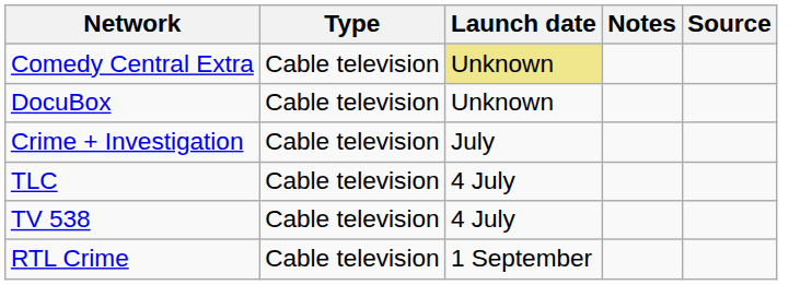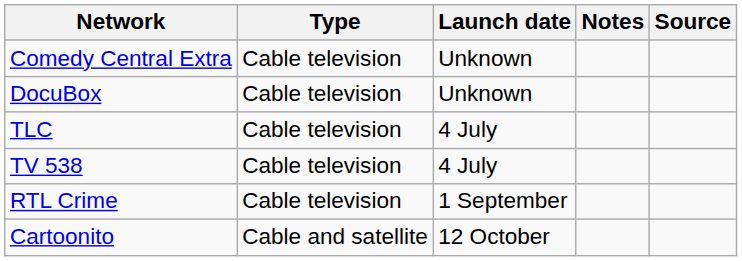Comedy Central Extra | Launch date: khaki background -> no background
- row: Crime + Investigation | Cable television | July
+ row: Cartoonito | Cable and satellite | 12 October
